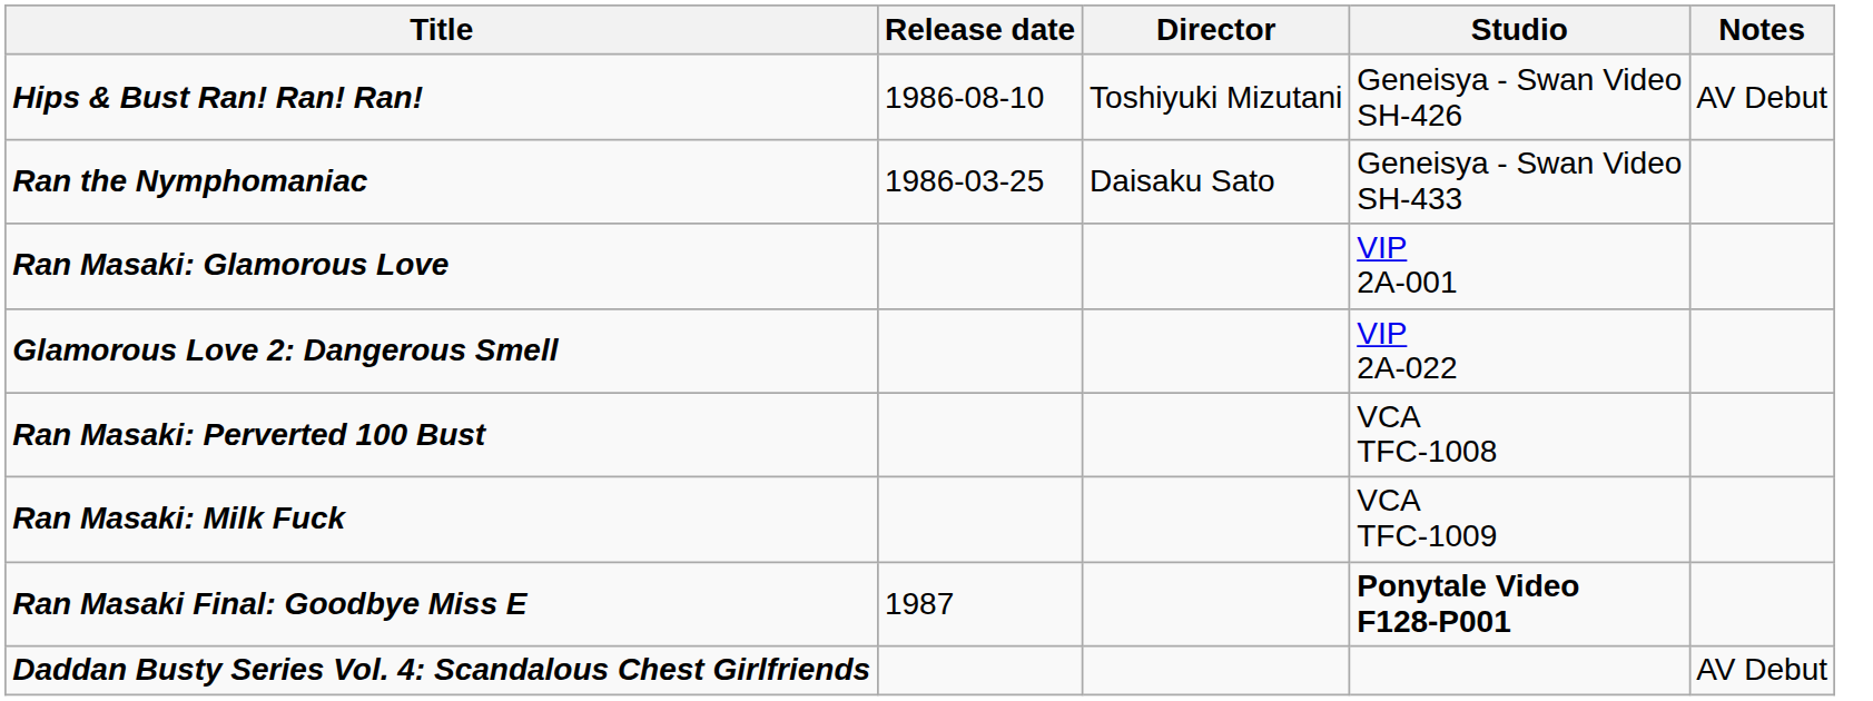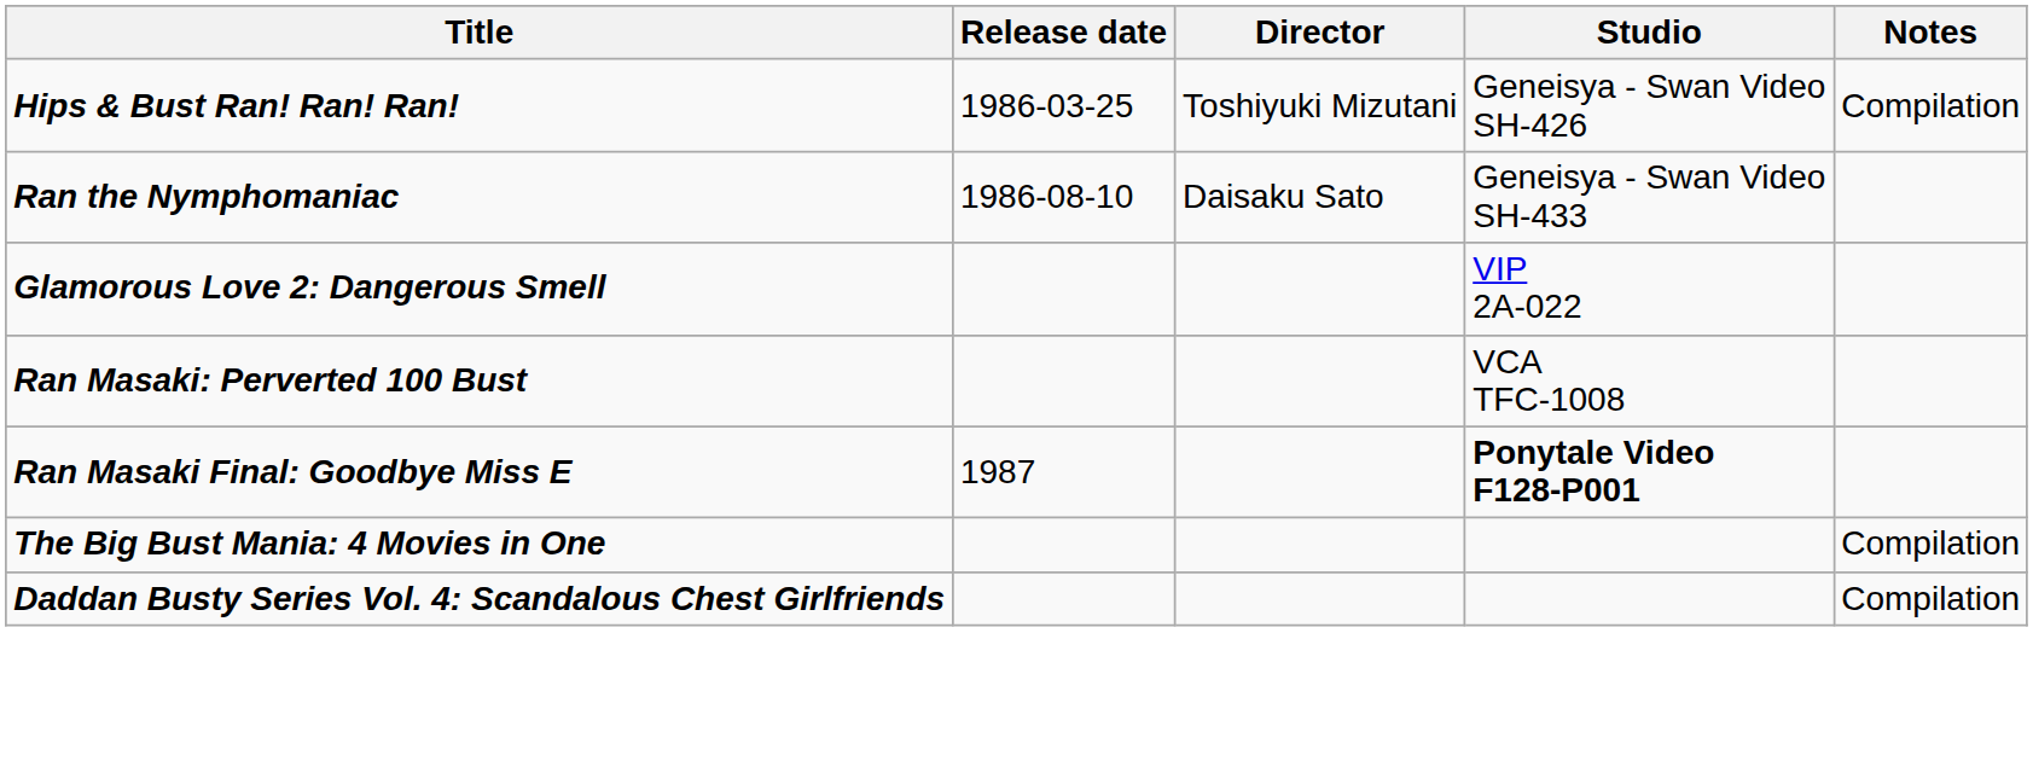Hips & Bust Ran! Ran! Ran! | Release date: 1986-08-10 -> 1986-03-25
Hips & Bust Ran! Ran! Ran! | Notes: AV Debut -> Compilation
Ran the Nymphomaniac | Release date: 1986-03-25 -> 1986-08-10
- row: Ran Masaki: Glamorous Love | VIP 2A-001
- row: Ran Masaki: Milk Fuck | VCA TFC-1009
+ row: The Big Bust Mania: 4 Movies in One | Compilation
Daddan Busty Series Vol. 4: Scandalous Chest Girlfriends | Notes: AV Debut -> Compilation
